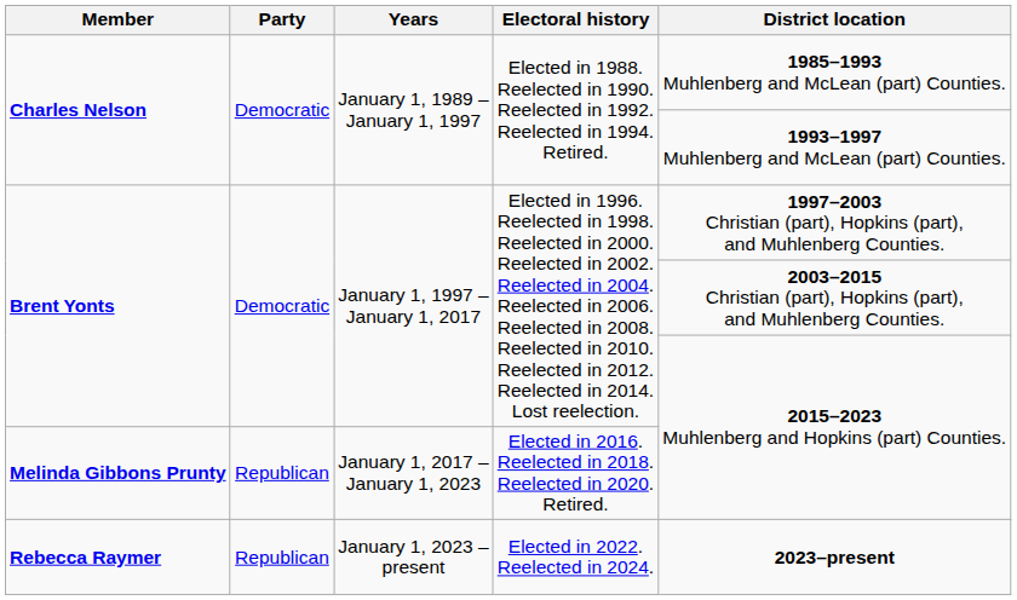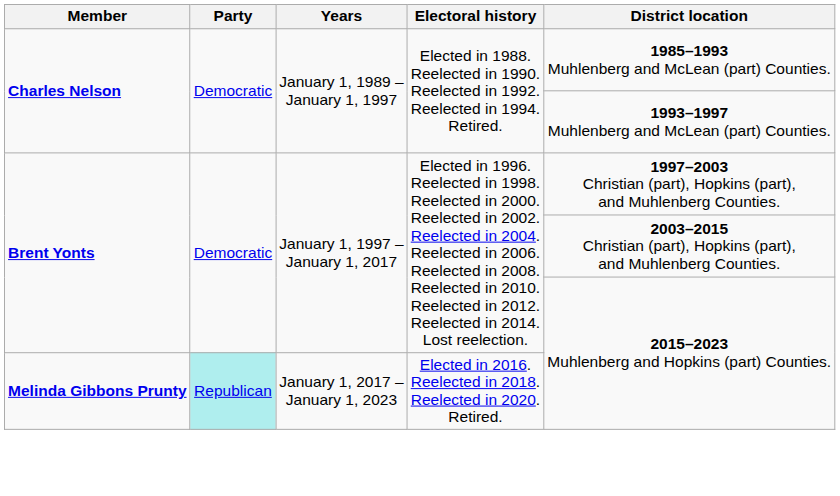Melinda Gibbons Prunty | Party: no background -> paleturquoise background
- row: Rebecca Raymer | Republican | January 1, 2023 – present | Elected in 2022. Reelected in 2024. | 2023–present
